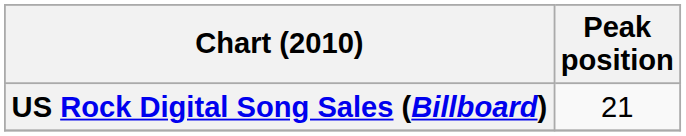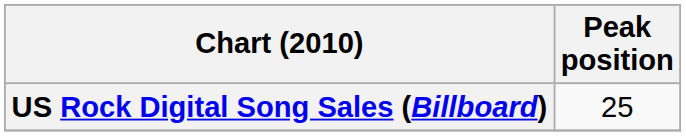US Rock Digital Song Sales (Billboard) | Peak position: 21 -> 25
